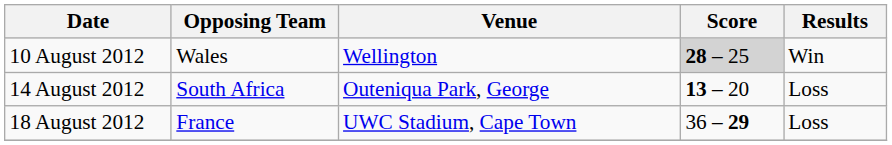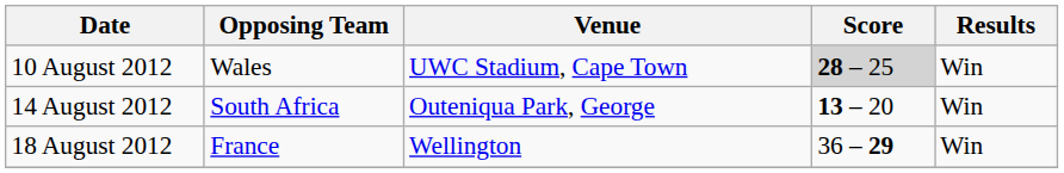10 August 2012 | Venue: Wellington -> UWC Stadium, Cape Town
14 August 2012 | Results: Loss -> Win
18 August 2012 | Venue: UWC Stadium, Cape Town -> Wellington
18 August 2012 | Results: Loss -> Win
